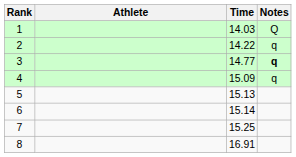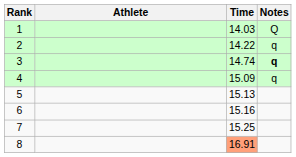3 | Time: 14.77 -> 14.74
6 | Time: 15.14 -> 15.16
8 | Time: no background -> lightsalmon background
